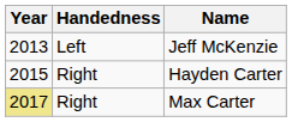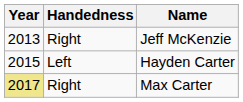Jeff McKenzie | Handedness: Left -> Right
Hayden Carter | Handedness: Right -> Left
